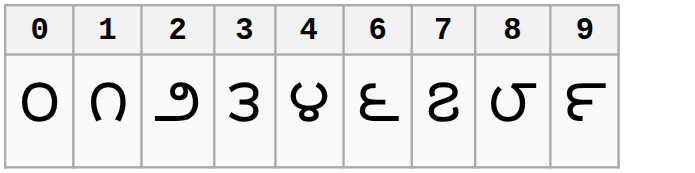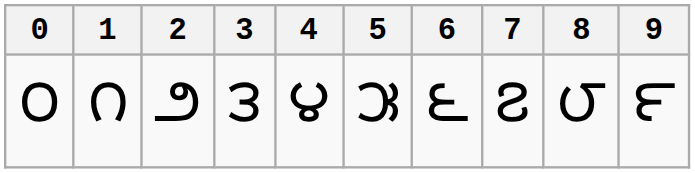+ column: 5 | ౫
